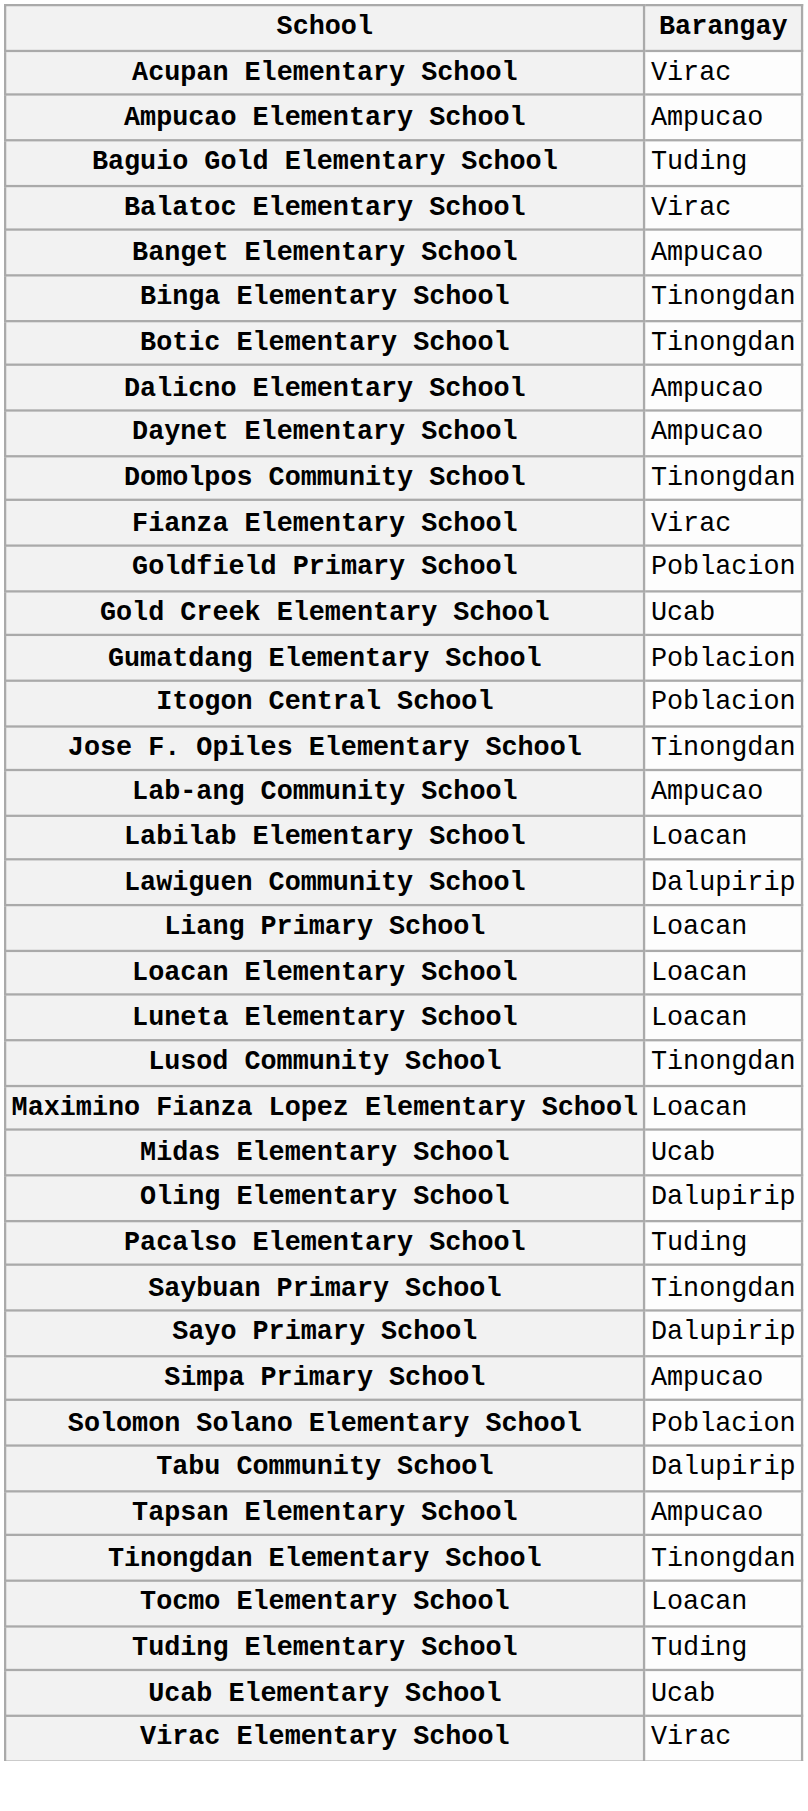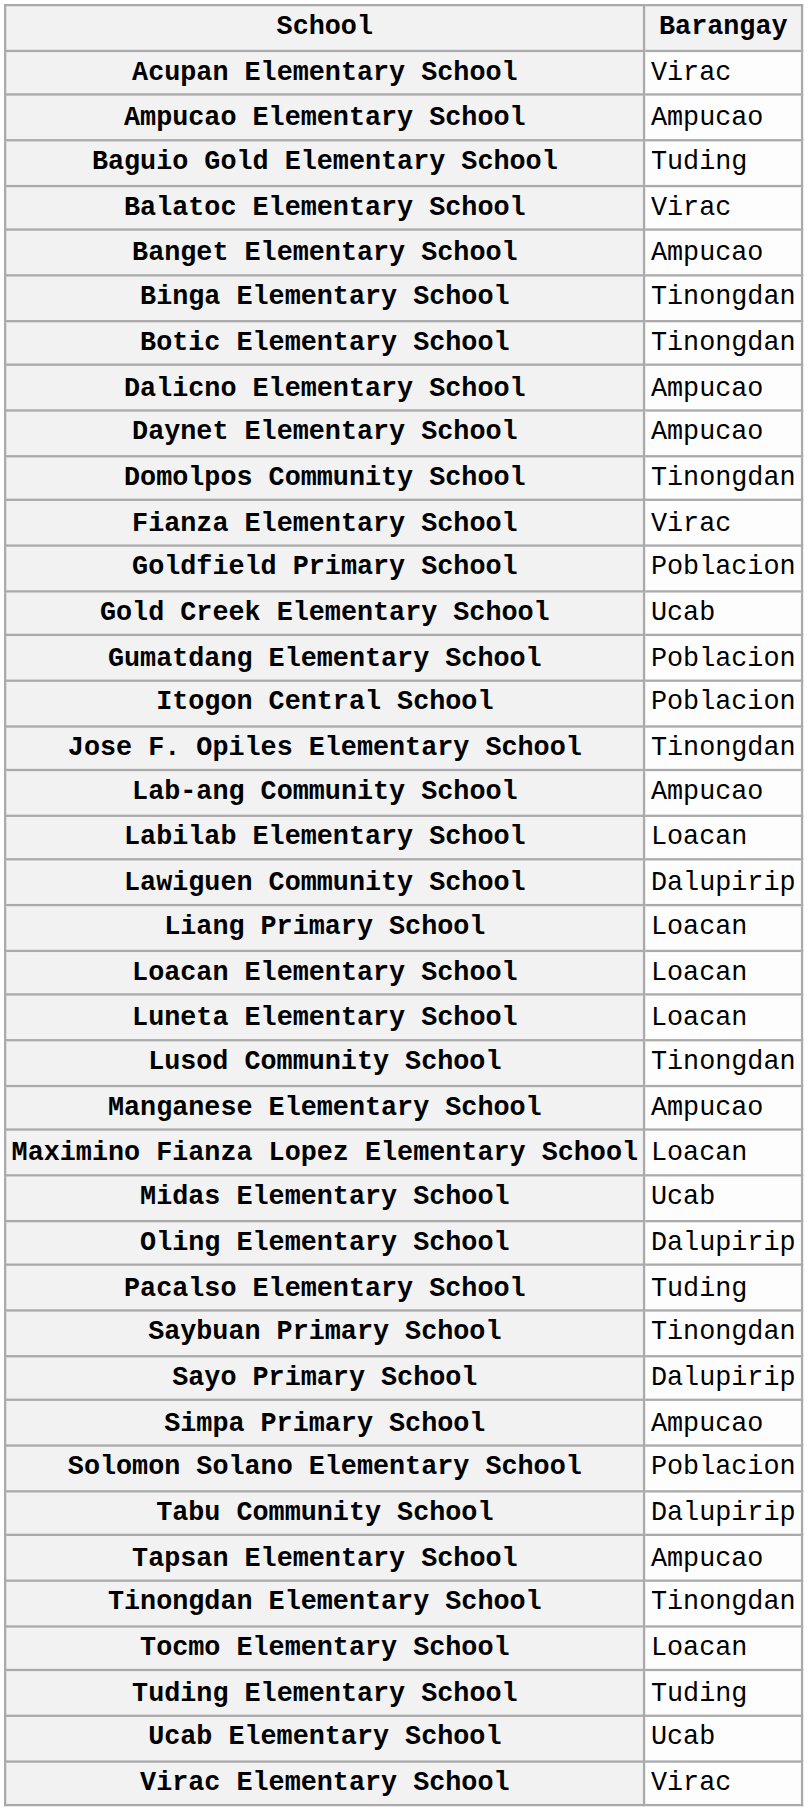+ row: Manganese Elementary School | Ampucao
